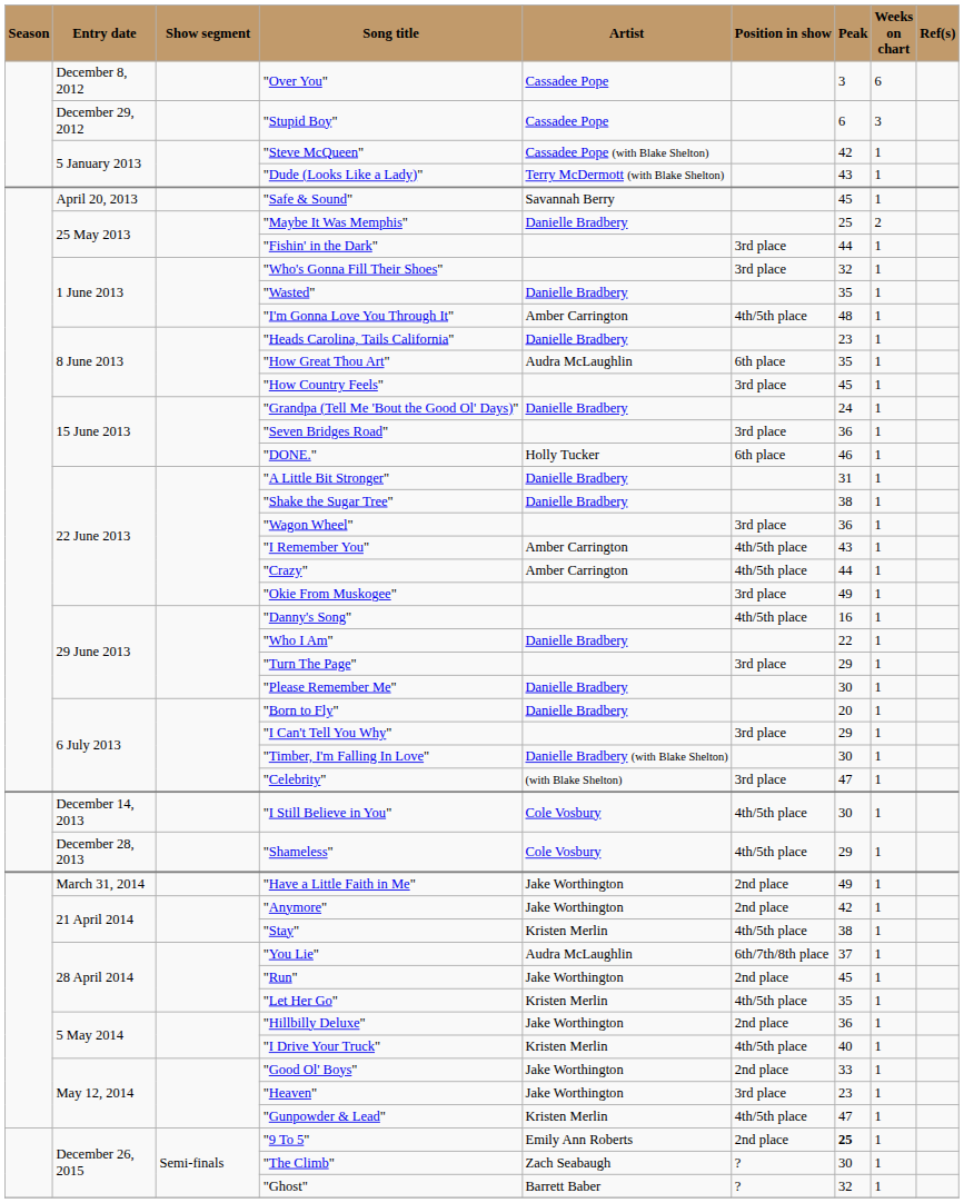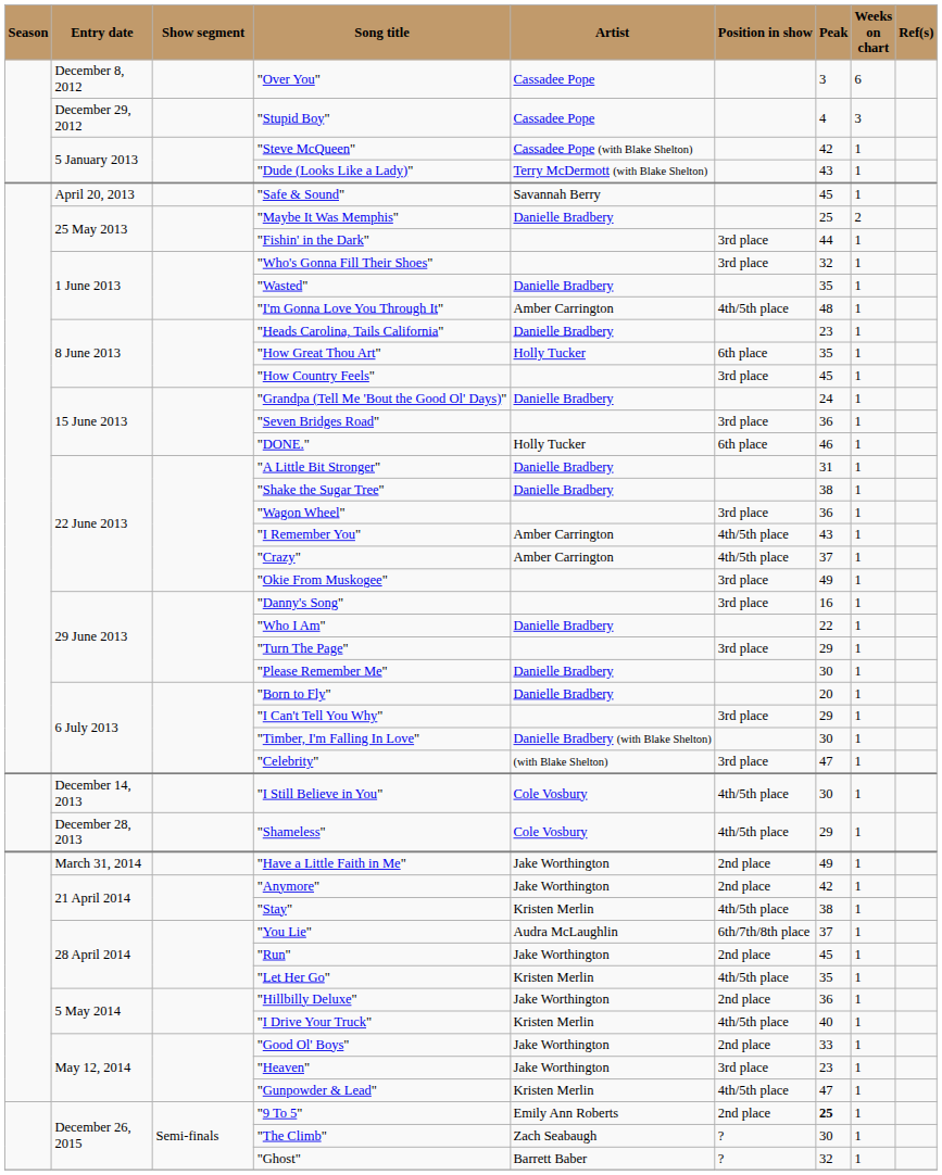"Stupid Boy" | Peak: 6 -> 4
"How Great Thou Art" | Artist: Audra McLaughlin -> Holly Tucker
"Crazy" | Peak: 44 -> 37
"Danny's Song" | Position in show: 4th/5th place -> 3rd place
